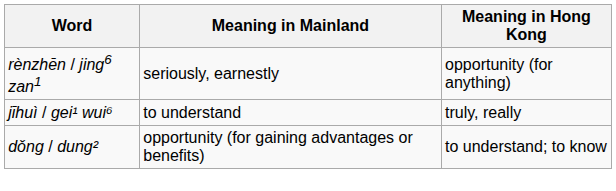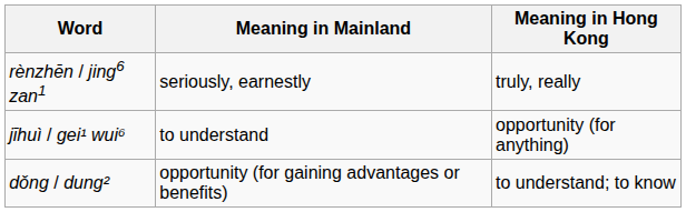rènzhēn / jing6 zan1 | Meaning in Hong Kong: opportunity (for anything) -> truly, really
jīhuì / gei¹ wui⁶ | Meaning in Hong Kong: truly, really -> opportunity (for anything)
